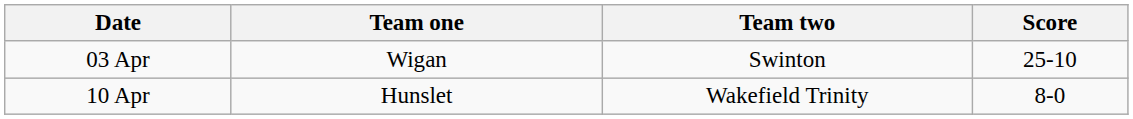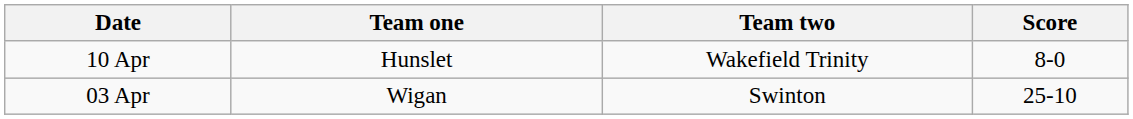rows swapped: 03 Apr <-> 10 Apr
